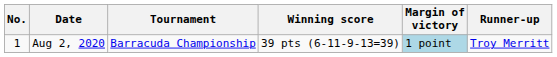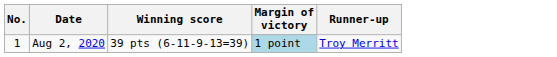- column: Tournament | Barracuda Championship
